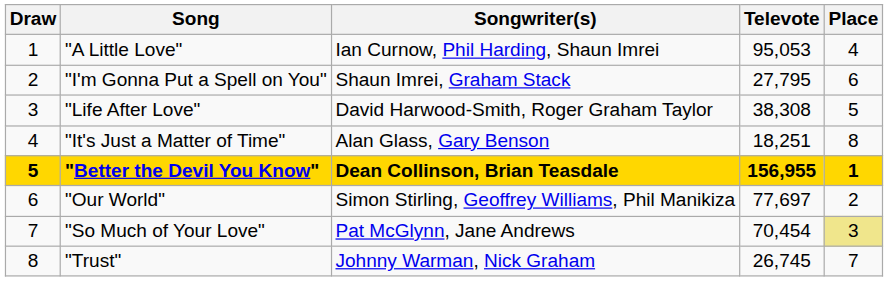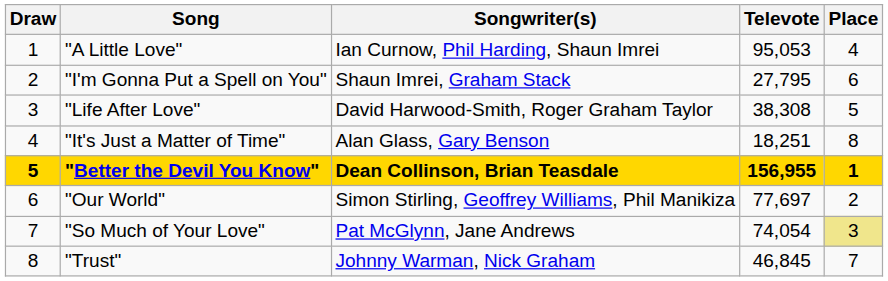"So Much of Your Love" | Televote: 70,454 -> 74,054
"Trust" | Televote: 26,745 -> 46,845
